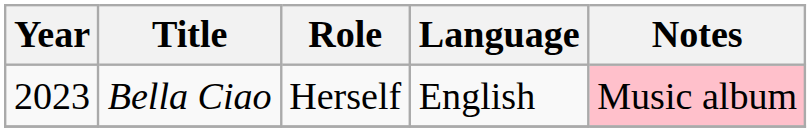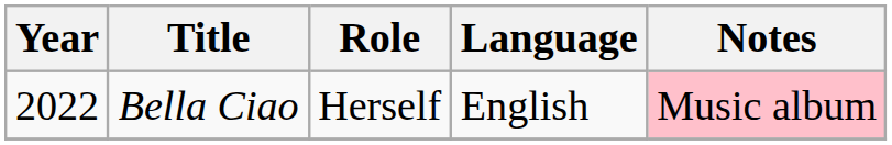Bella Ciao | Year: 2023 -> 2022
